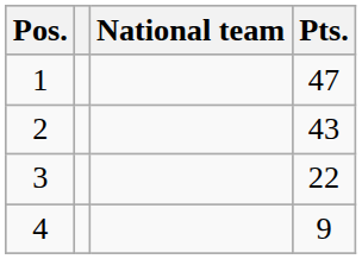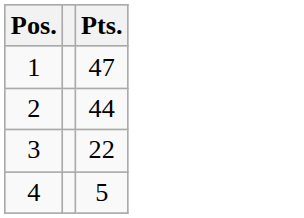- column: National team
2 | Pts.: 43 -> 44
4 | Pts.: 9 -> 5
